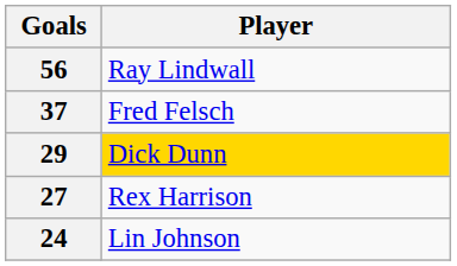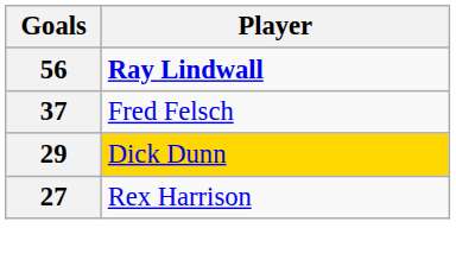56 | Player: normal -> bold
- row: 24 | Lin Johnson
